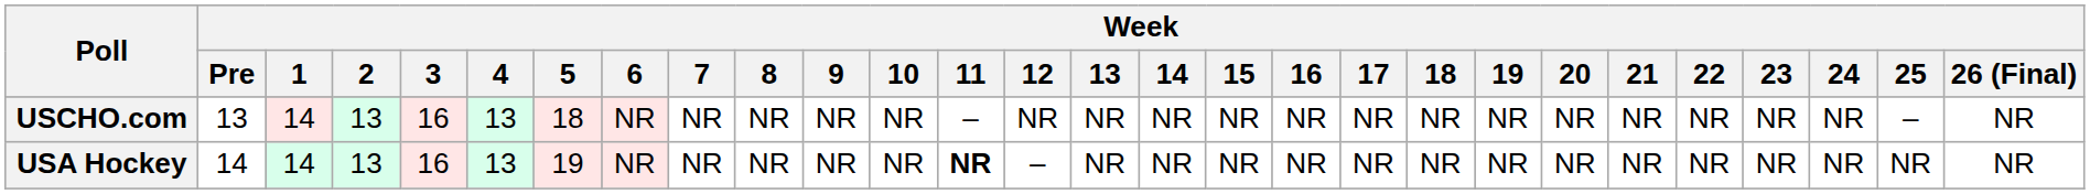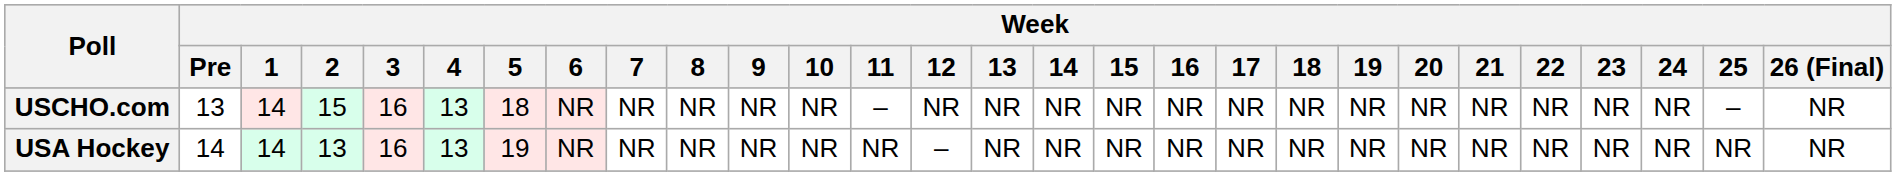USCHO.com | Week / 2: 13 -> 15
USA Hockey | Week / 11: bold -> normal
